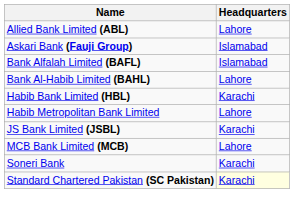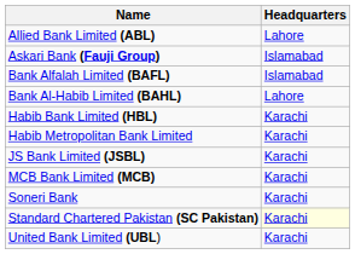Habib Metropolitan Bank Limited | Headquarters: Lahore -> Karachi
MCB Bank Limited (MCB) | Headquarters: Lahore -> Karachi
+ row: United Bank Limited (UBL) | Karachi
